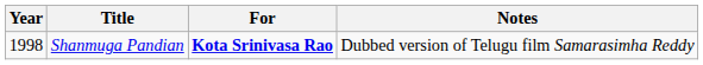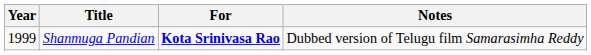Shanmuga Pandian | Year: 1998 -> 1999
